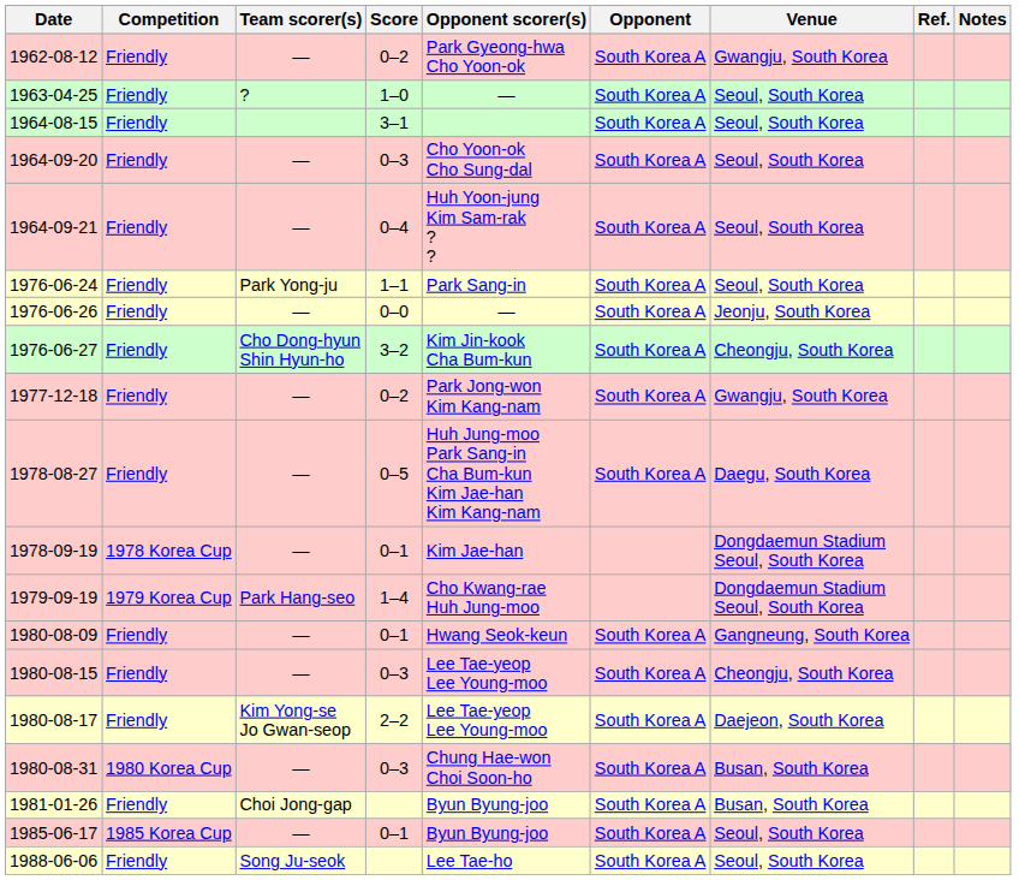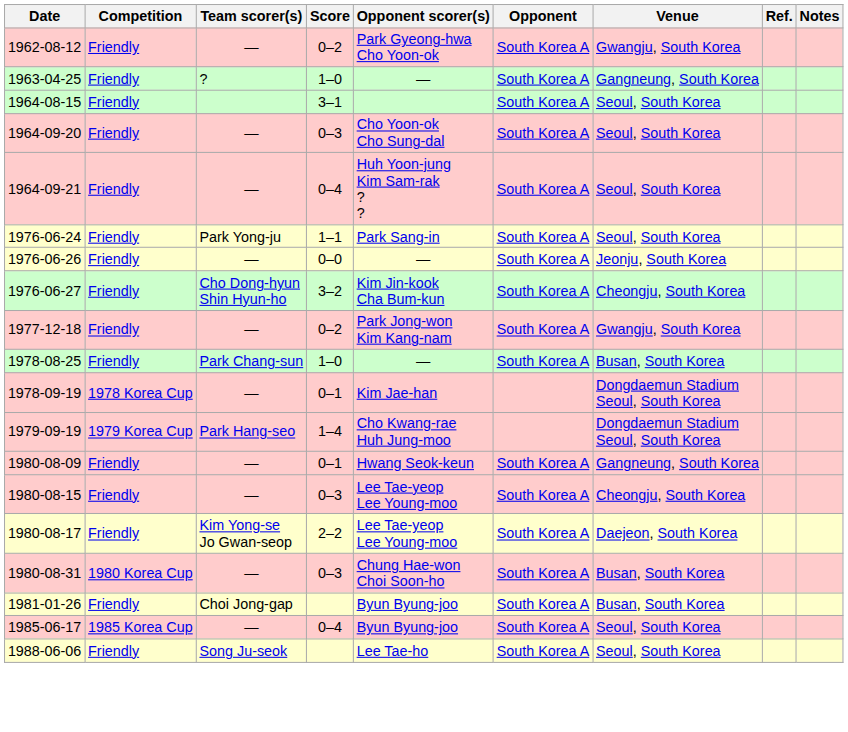1963-04-25 | Venue: Seoul, South Korea -> Gangneung, South Korea
+ row: 1978-08-25 | Friendly | Park Chang-sun | 1–0 | — | South Korea A | Busan, South Korea
- row: 1978-08-27 | Friendly | — | 0–5 | Huh Jung-moo Park Sang-in Cha Bum-kun Kim Jae-han Kim Kang-nam | South Korea A | Daegu, South Korea
1985-06-17 | Score: 0–1 -> 0–4
